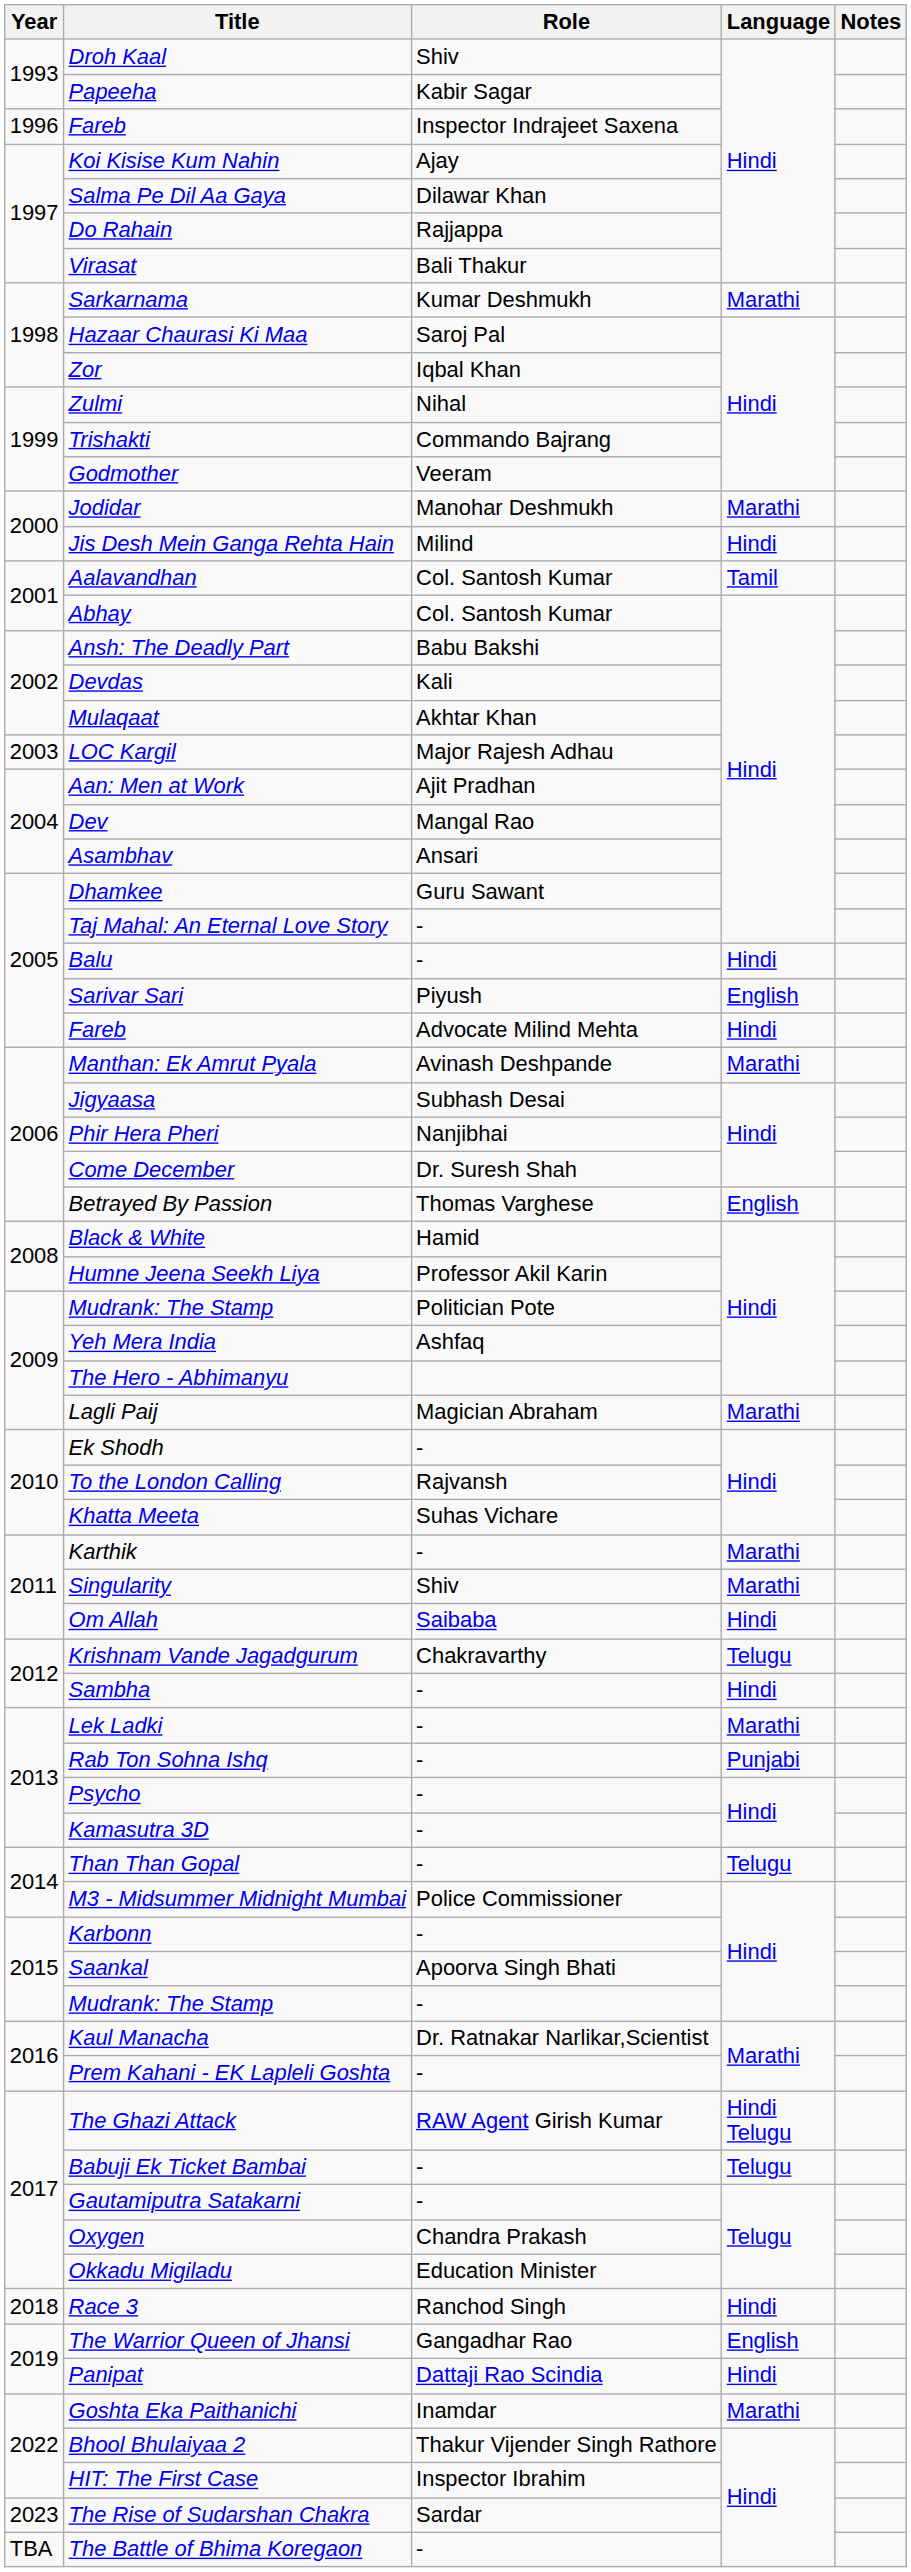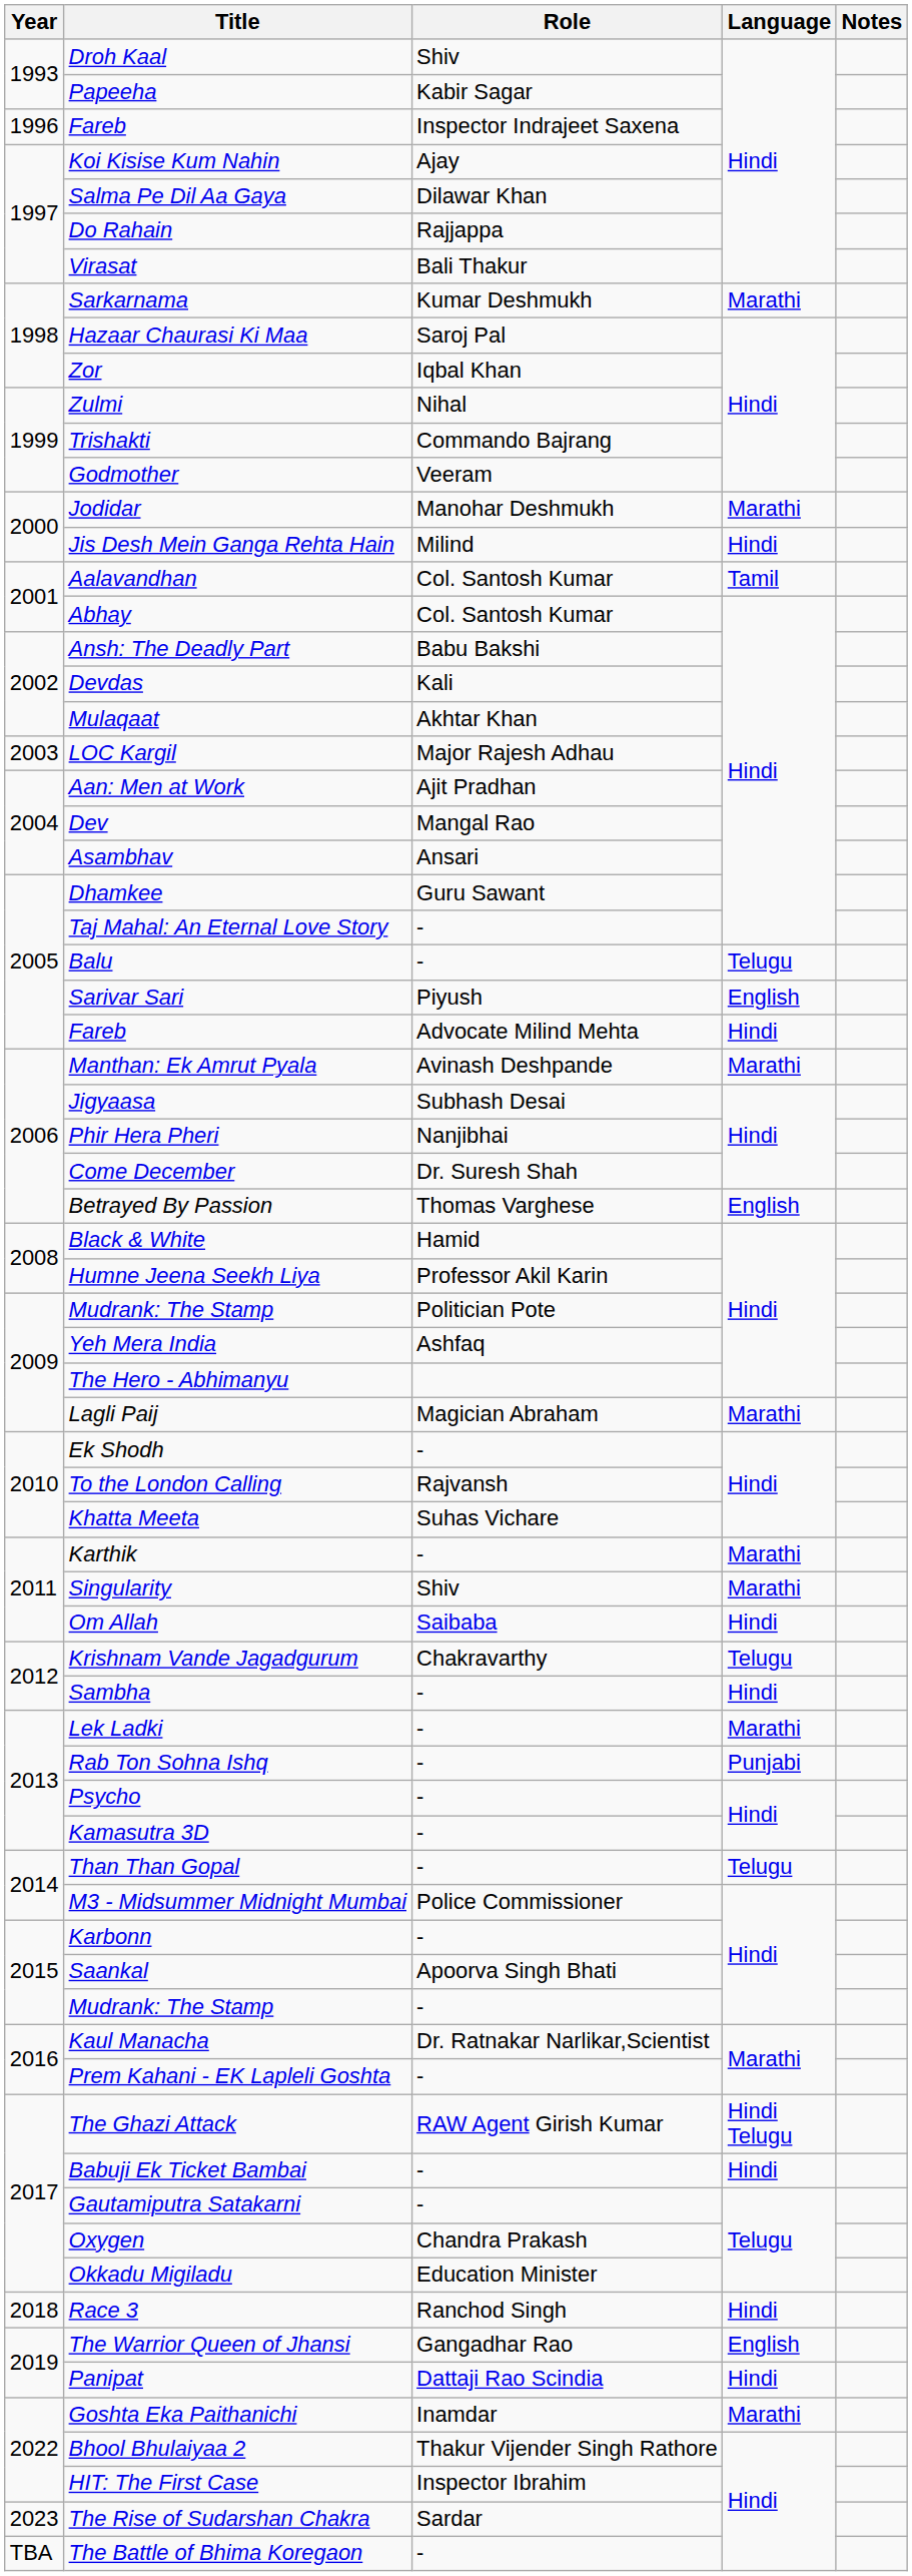Balu | Language: Hindi -> Telugu
Babuji Ek Ticket Bambai | Language: Telugu -> Hindi
